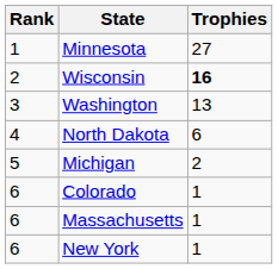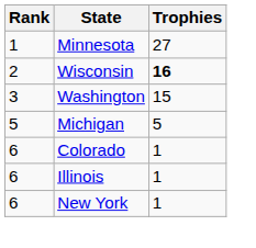Washington | Trophies: 13 -> 15
- row: 4 | North Dakota | 6
Michigan | Trophies: 2 -> 5
+ row: 6 | Illinois | 1
- row: 6 | Massachusetts | 1
